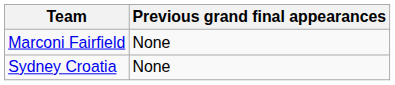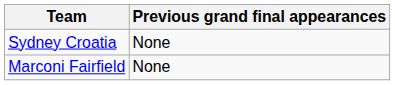rows swapped: Sydney Croatia <-> Marconi Fairfield
